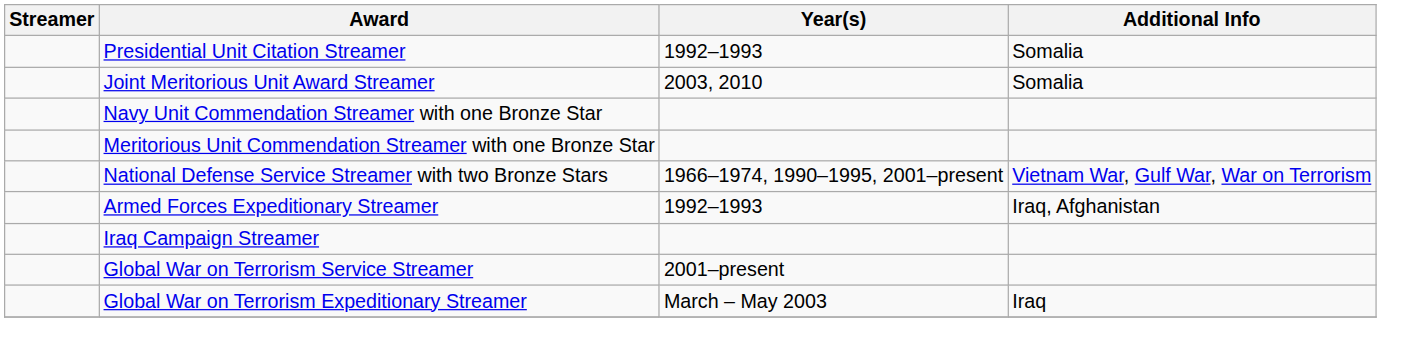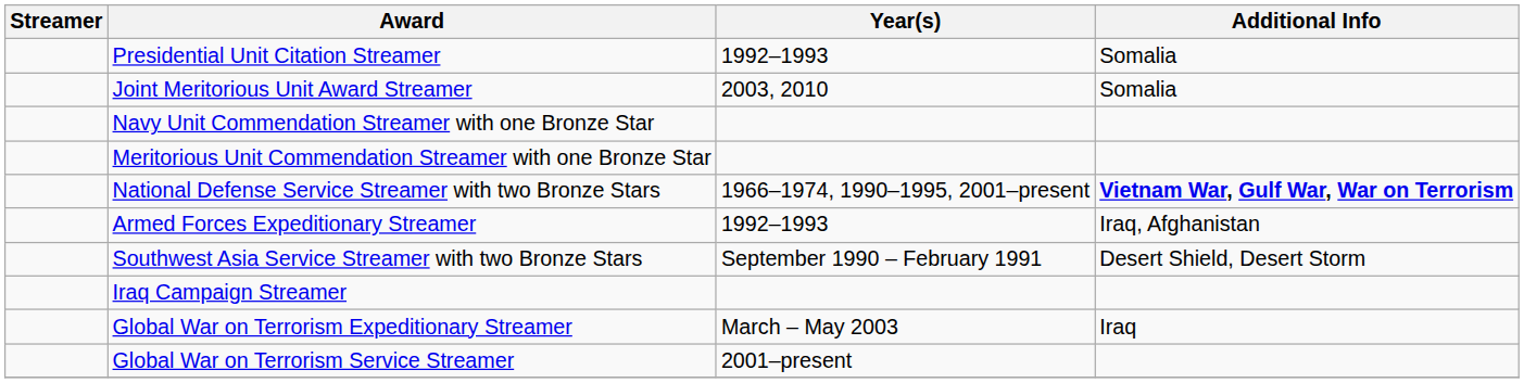National Defense Service Streamer with two Bronze Stars | Additional Info: normal -> bold
+ row: Southwest Asia Service Streamer with two Bronze Stars | September 1990 – February 1991 | Desert Shield, Desert Storm
rows swapped: Global War on Terrorism Expeditionary Streamer <-> Global War on Terrorism Service Streamer
